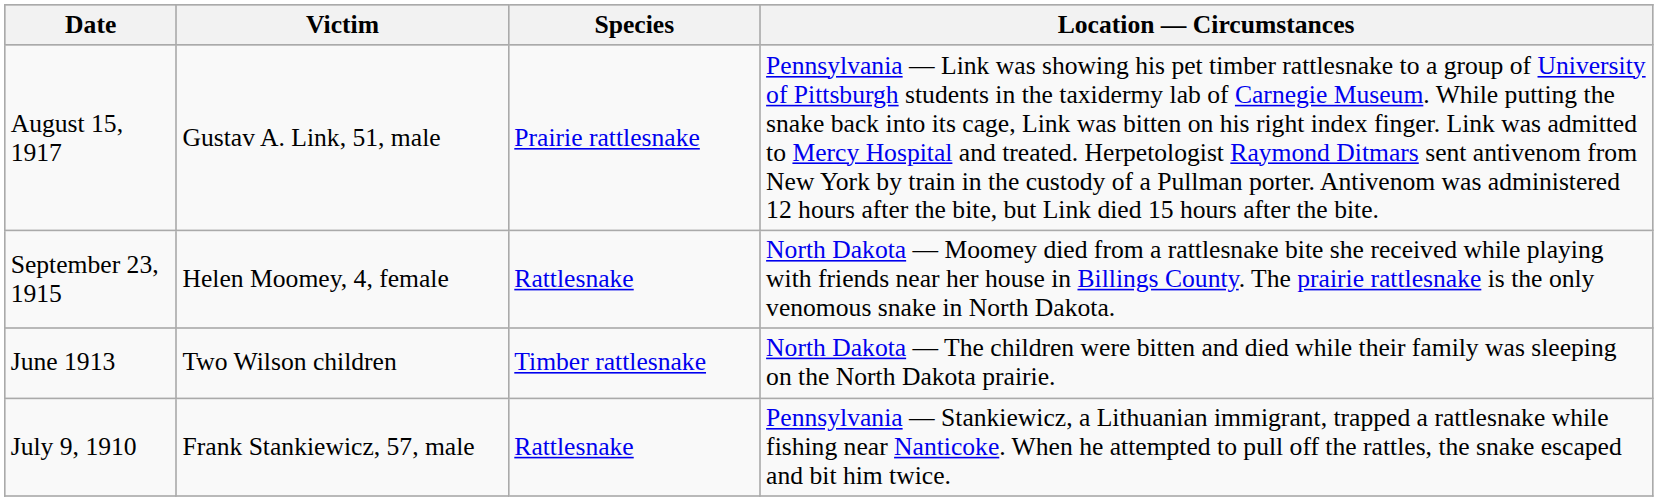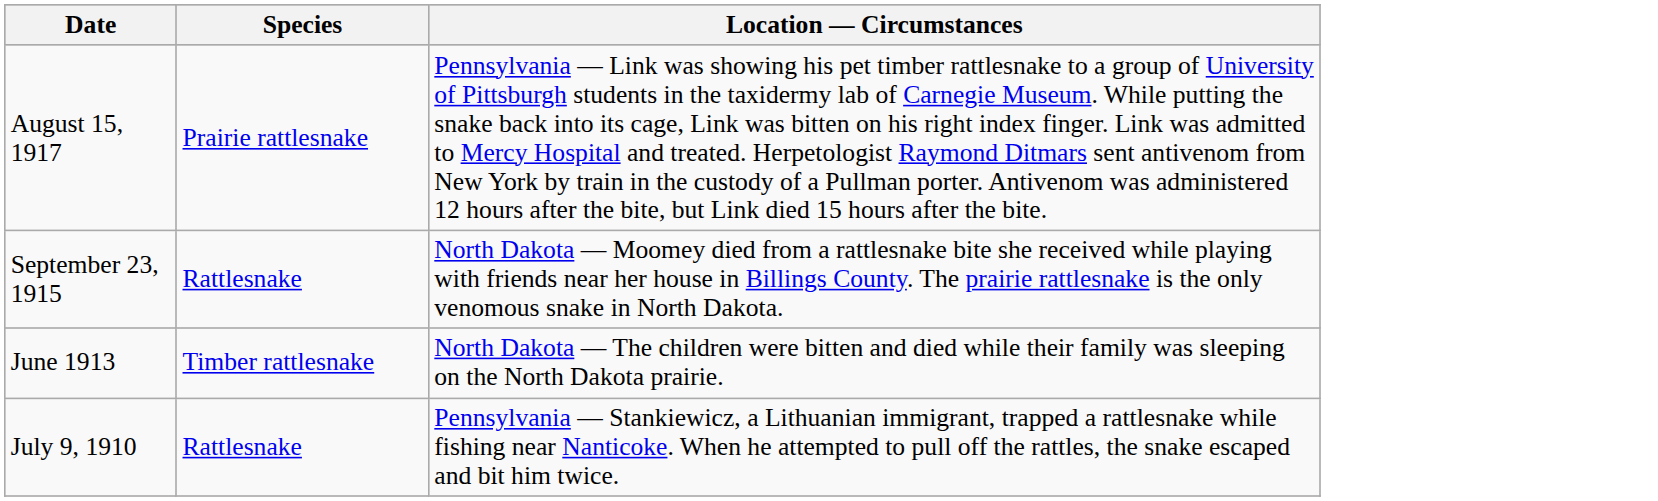- column: Victim | Gustav A. Link, 51, male | Helen Moomey, 4, female | Two Wilson children | Frank Stankiewicz, 57, male
